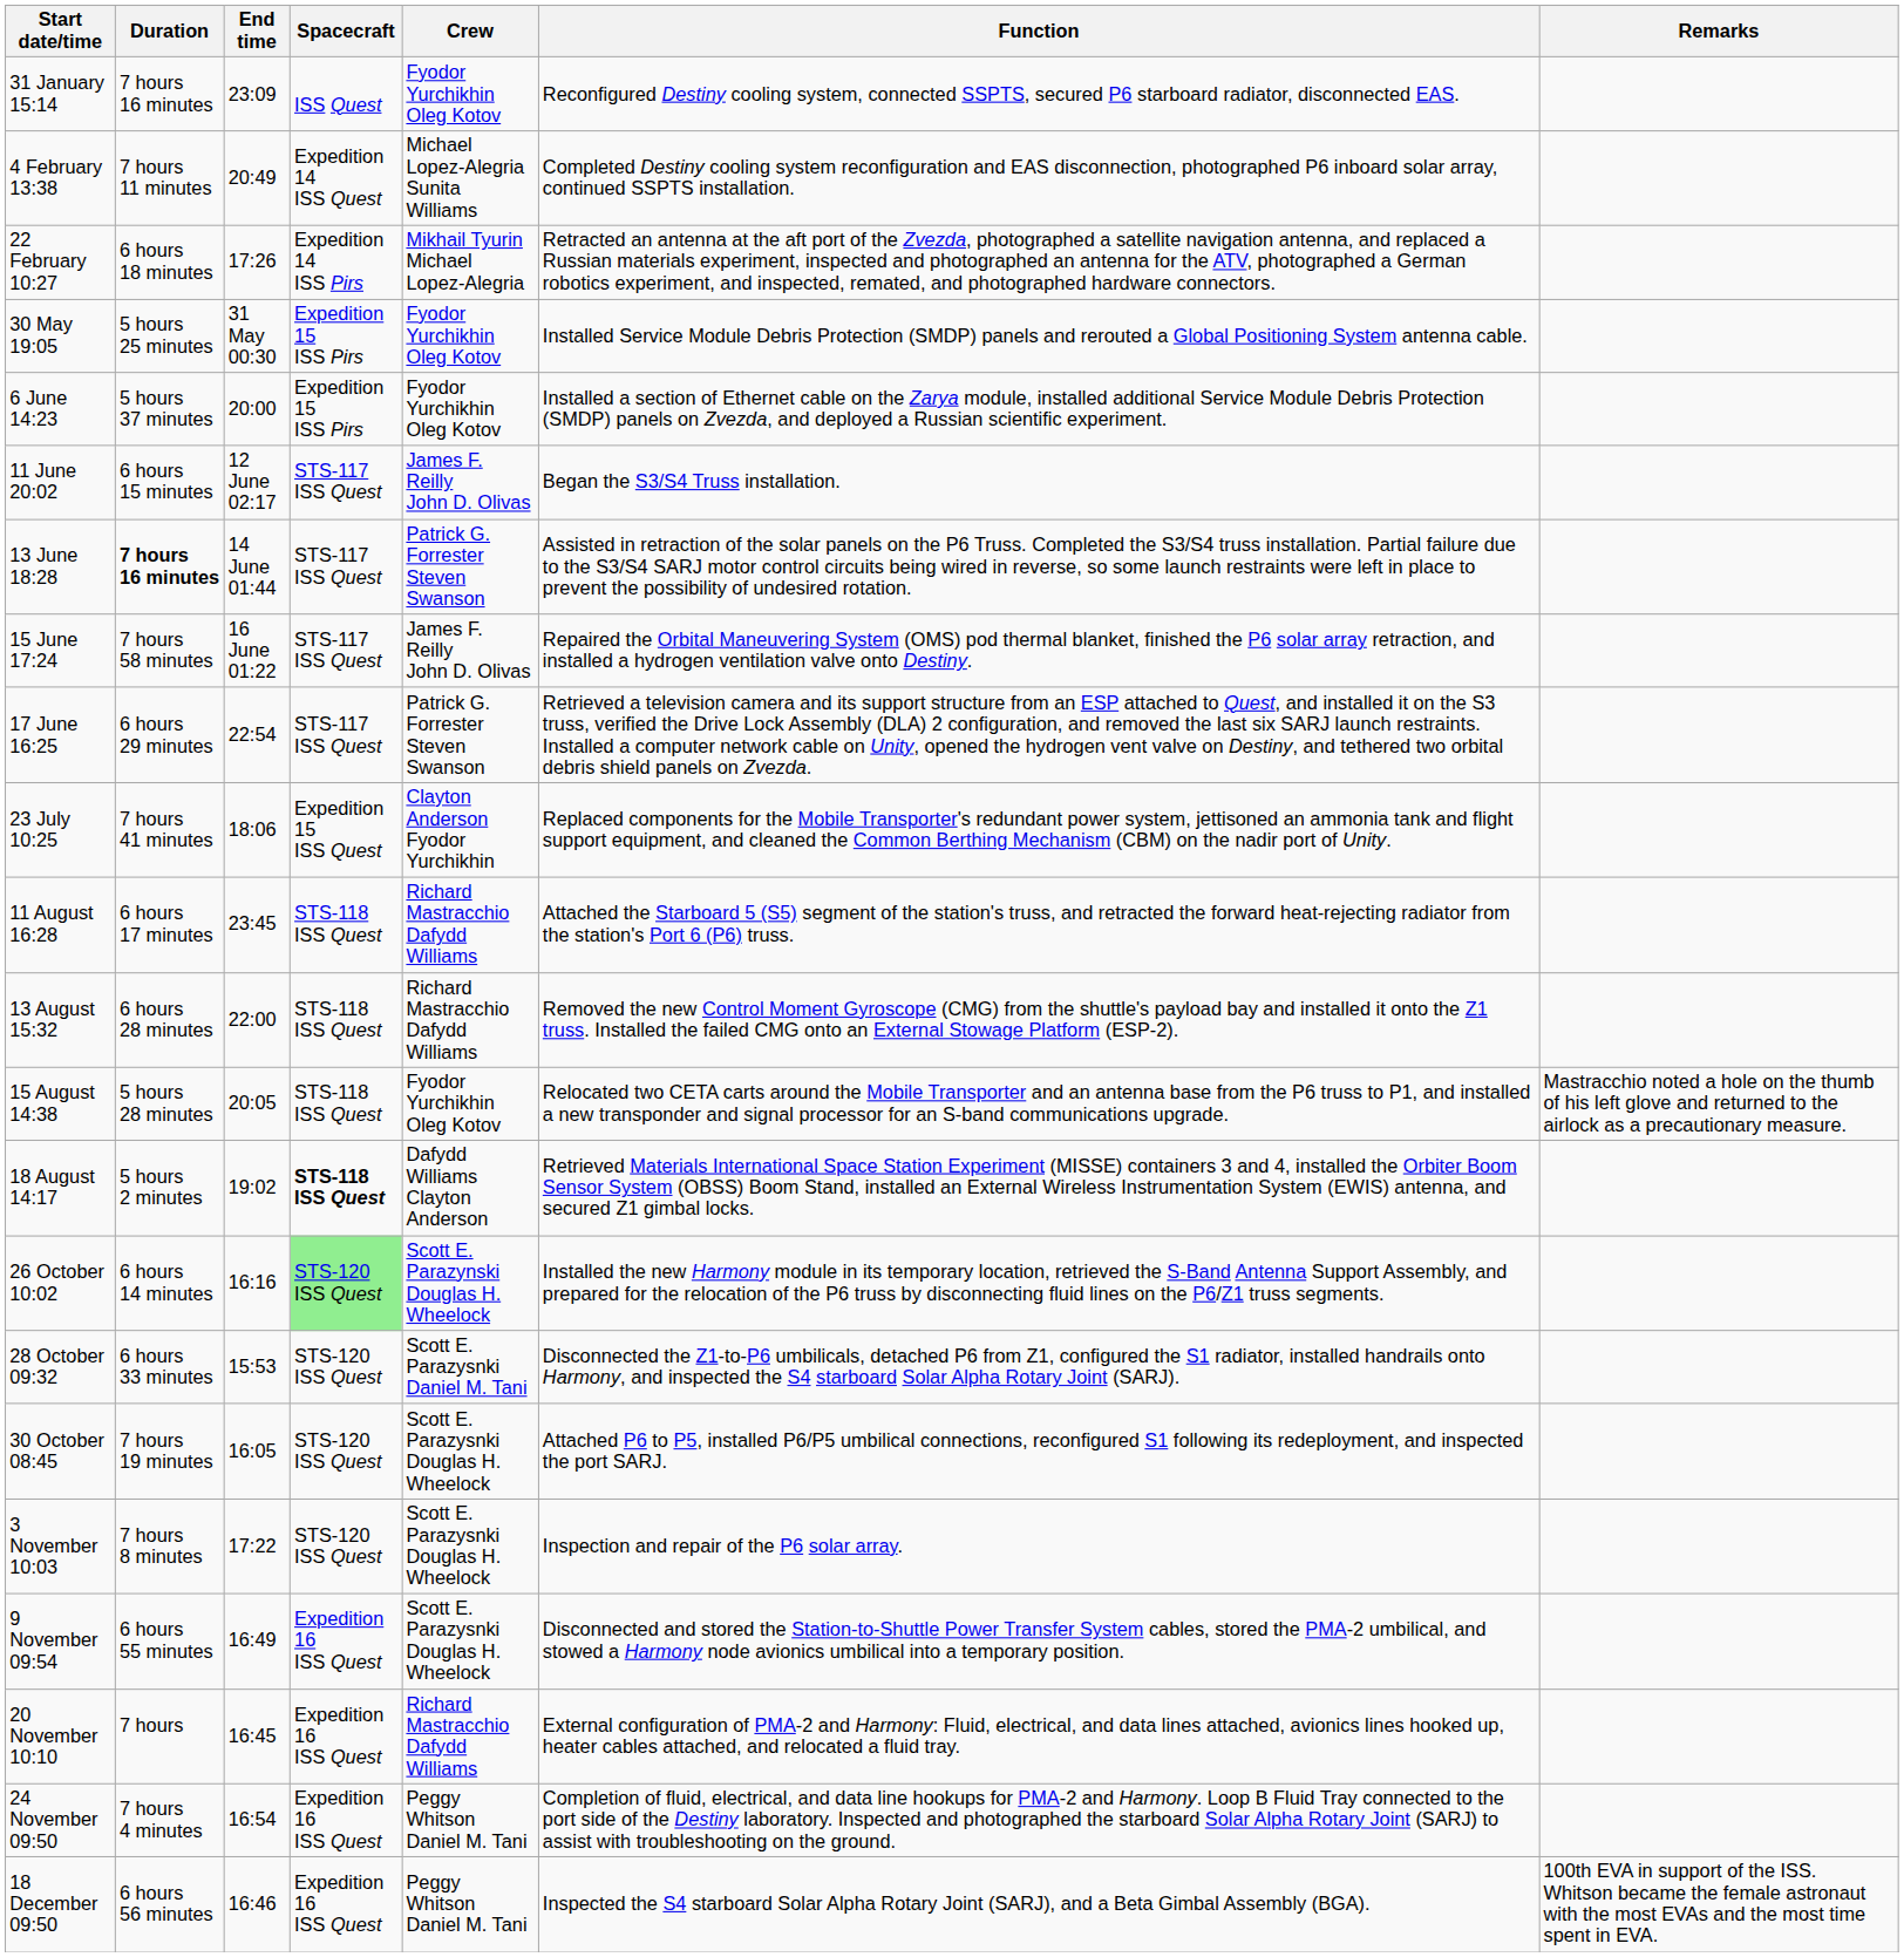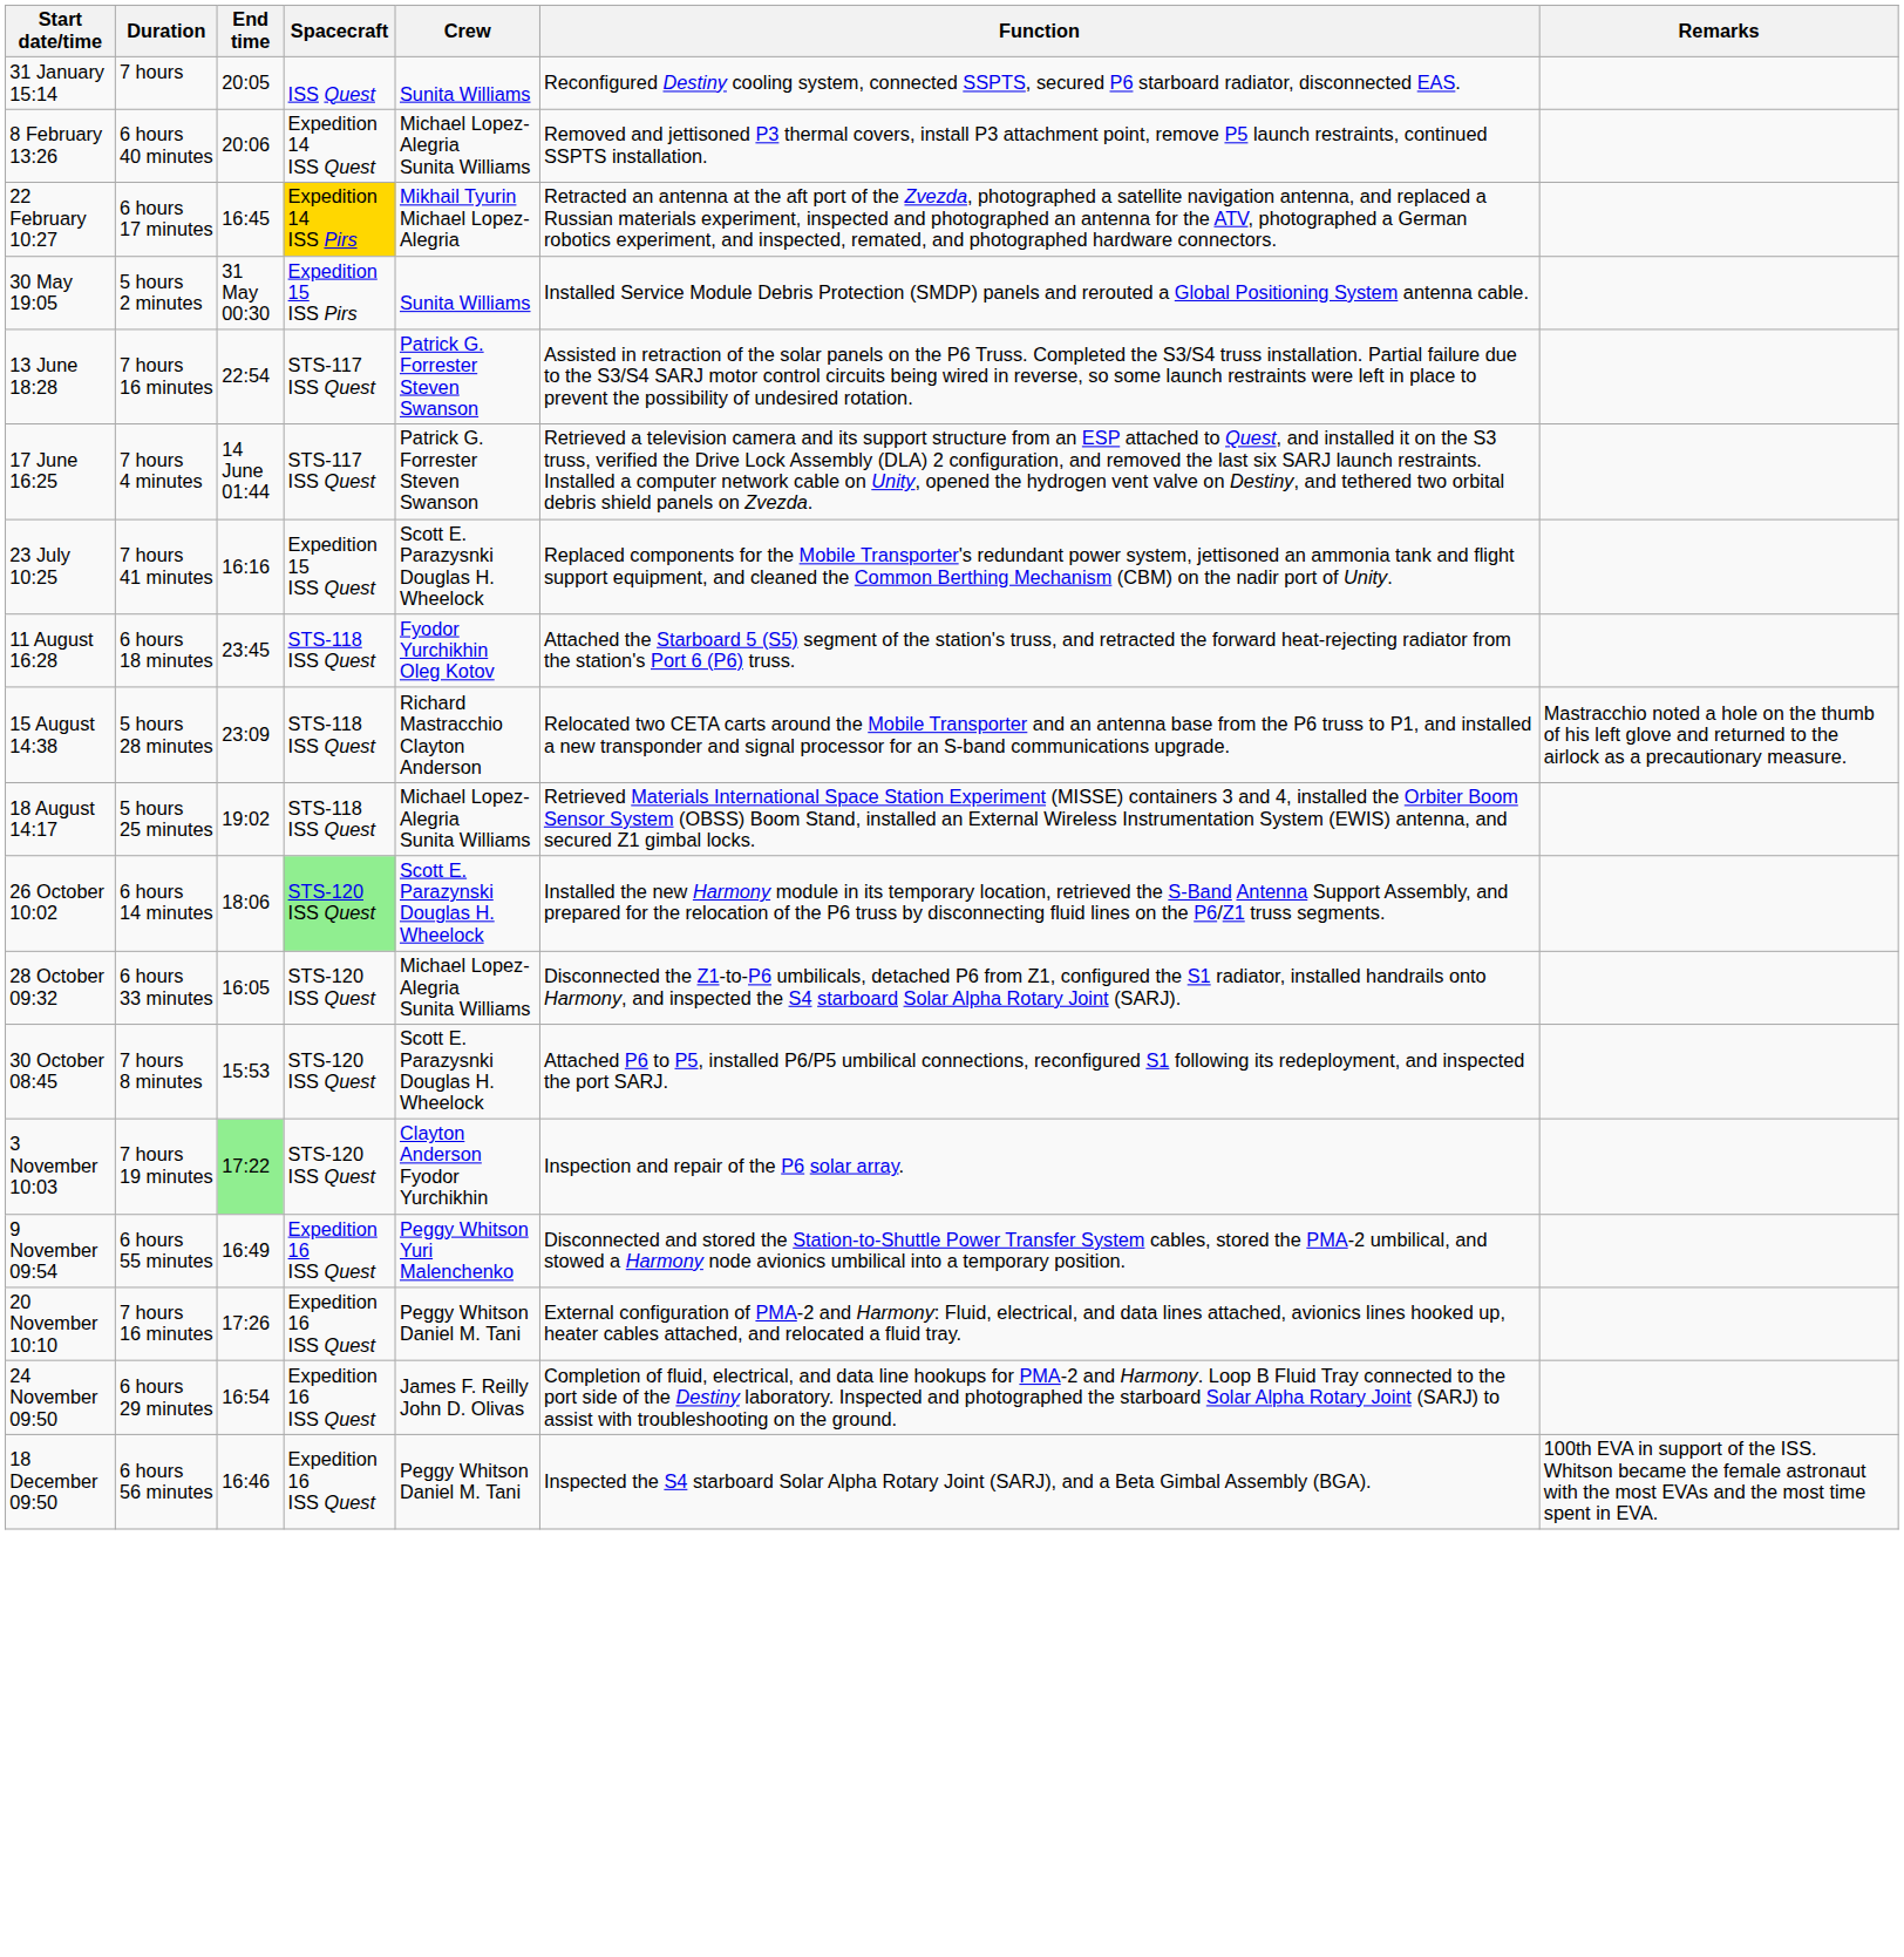31 January 15:14 | Duration: 7 hours 16 minutes -> 7 hours
31 January 15:14 | End time: 23:09 -> 20:05
31 January 15:14 | Crew: Fyodor Yurchikhin Oleg Kotov -> Sunita Williams
- row: 4 February 13:38 | 7 hours 11 minutes | 20:49 | Expedition 14 ISS Quest | Michael Lopez-Alegria Sunita Williams | Completed Destiny cooling system reconfiguration and EAS disconnection, photographed P6 inboard solar array, continued SSPTS installation.
+ row: 8 February 13:26 | 6 hours 40 minutes | 20:06 | Expedition 14 ISS Quest | Michael Lopez-Alegria Sunita Williams | Removed and jettisoned P3 thermal covers, install P3 attachment point, remove P5 launch restraints, continued SSPTS installation.
22 February 10:27 | Duration: 6 hours 18 minutes -> 6 hours 17 minutes
22 February 10:27 | End time: 17:26 -> 16:45
22 February 10:27 | Spacecraft: no background -> gold background
30 May 19:05 | Duration: 5 hours 25 minutes -> 5 hours 2 minutes
30 May 19:05 | Crew: Fyodor Yurchikhin Oleg Kotov -> Sunita Williams
- row: 6 June 14:23 | 5 hours 37 minutes | 20:00 | Expedition 15 ISS Pirs | Fyodor Yurchikhin Oleg Kotov | Installed a section of Ethernet cable on the Zarya module, installed additional Service Module Debris Protection (SMDP) panels on Zvezda, and deployed a Russian scientific experiment.
- row: 11 June 20:02 | 6 hours 15 minutes | 12 June 02:17 | STS-117 ISS Quest | James F. Reilly John D. Olivas | Began the S3/S4 Truss installation.
13 June 18:28 | Duration: bold -> normal
13 June 18:28 | End time: 14 June 01:44 -> 22:54
- row: 15 June 17:24 | 7 hours 58 minutes | 16 June 01:22 | STS-117 ISS Quest | James F. Reilly John D. Olivas | Repaired the Orbital Maneuvering System (OMS) pod thermal blanket, finished the P6 solar array retraction, and installed a hydrogen ventilation valve onto Destiny.
17 June 16:25 | Duration: 6 hours 29 minutes -> 7 hours 4 minutes
17 June 16:25 | End time: 22:54 -> 14 June 01:44
23 July 10:25 | End time: 18:06 -> 16:16
23 July 10:25 | Crew: Clayton Anderson Fyodor Yurchikhin -> Scott E. Parazysnki Douglas H. Wheelock
11 August 16:28 | Duration: 6 hours 17 minutes -> 6 hours 18 minutes
11 August 16:28 | Crew: Richard Mastracchio Dafydd Williams -> Fyodor Yurchikhin Oleg Kotov
- row: 13 August 15:32 | 6 hours 28 minutes | 22:00 | STS-118 ISS Quest | Richard Mastracchio Dafydd Williams | Removed the new Control Moment Gyroscope (CMG) from the shuttle's payload bay and installed it onto the Z1 truss. Installed the failed CMG onto an External Stowage Platform (ESP-2).
15 August 14:38 | End time: 20:05 -> 23:09
15 August 14:38 | Crew: Fyodor Yurchikhin Oleg Kotov -> Richard Mastracchio Clayton Anderson
18 August 14:17 | Duration: 5 hours 2 minutes -> 5 hours 25 minutes
18 August 14:17 | Spacecraft: bold -> normal
18 August 14:17 | Crew: Dafydd Williams Clayton Anderson -> Michael Lopez-Alegria Sunita Williams
26 October 10:02 | End time: 16:16 -> 18:06
28 October 09:32 | End time: 15:53 -> 16:05
28 October 09:32 | Crew: Scott E. Parazysnki Daniel M. Tani -> Michael Lopez-Alegria Sunita Williams
30 October 08:45 | Duration: 7 hours 19 minutes -> 7 hours 8 minutes
30 October 08:45 | End time: 16:05 -> 15:53
3 November 10:03 | Duration: 7 hours 8 minutes -> 7 hours 19 minutes
3 November 10:03 | End time: no background -> lightgreen background
3 November 10:03 | Crew: Scott E. Parazysnki Douglas H. Wheelock -> Clayton Anderson Fyodor Yurchikhin
9 November 09:54 | Crew: Scott E. Parazysnki Douglas H. Wheelock -> Peggy Whitson Yuri Malenchenko
20 November 10:10 | Duration: 7 hours -> 7 hours 16 minutes
20 November 10:10 | End time: 16:45 -> 17:26
20 November 10:10 | Crew: Richard Mastracchio Dafydd Williams -> Peggy Whitson Daniel M. Tani
24 November 09:50 | Duration: 7 hours 4 minutes -> 6 hours 29 minutes
24 November 09:50 | Crew: Peggy Whitson Daniel M. Tani -> James F. Reilly John D. Olivas
